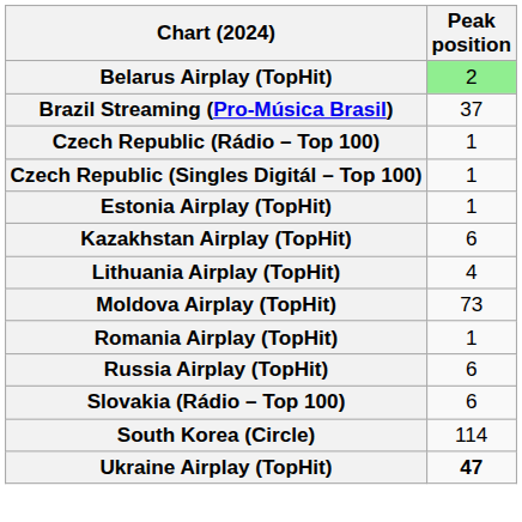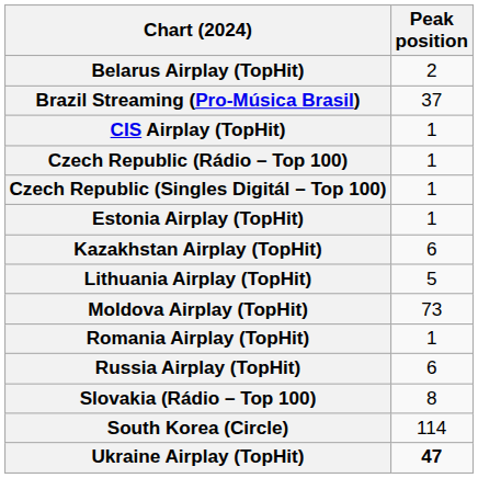Belarus Airplay (TopHit) | Peak position: lightgreen background -> no background
+ row: CIS Airplay (TopHit) | 1
Lithuania Airplay (TopHit) | Peak position: 4 -> 5
Slovakia (Rádio – Top 100) | Peak position: 6 -> 8
